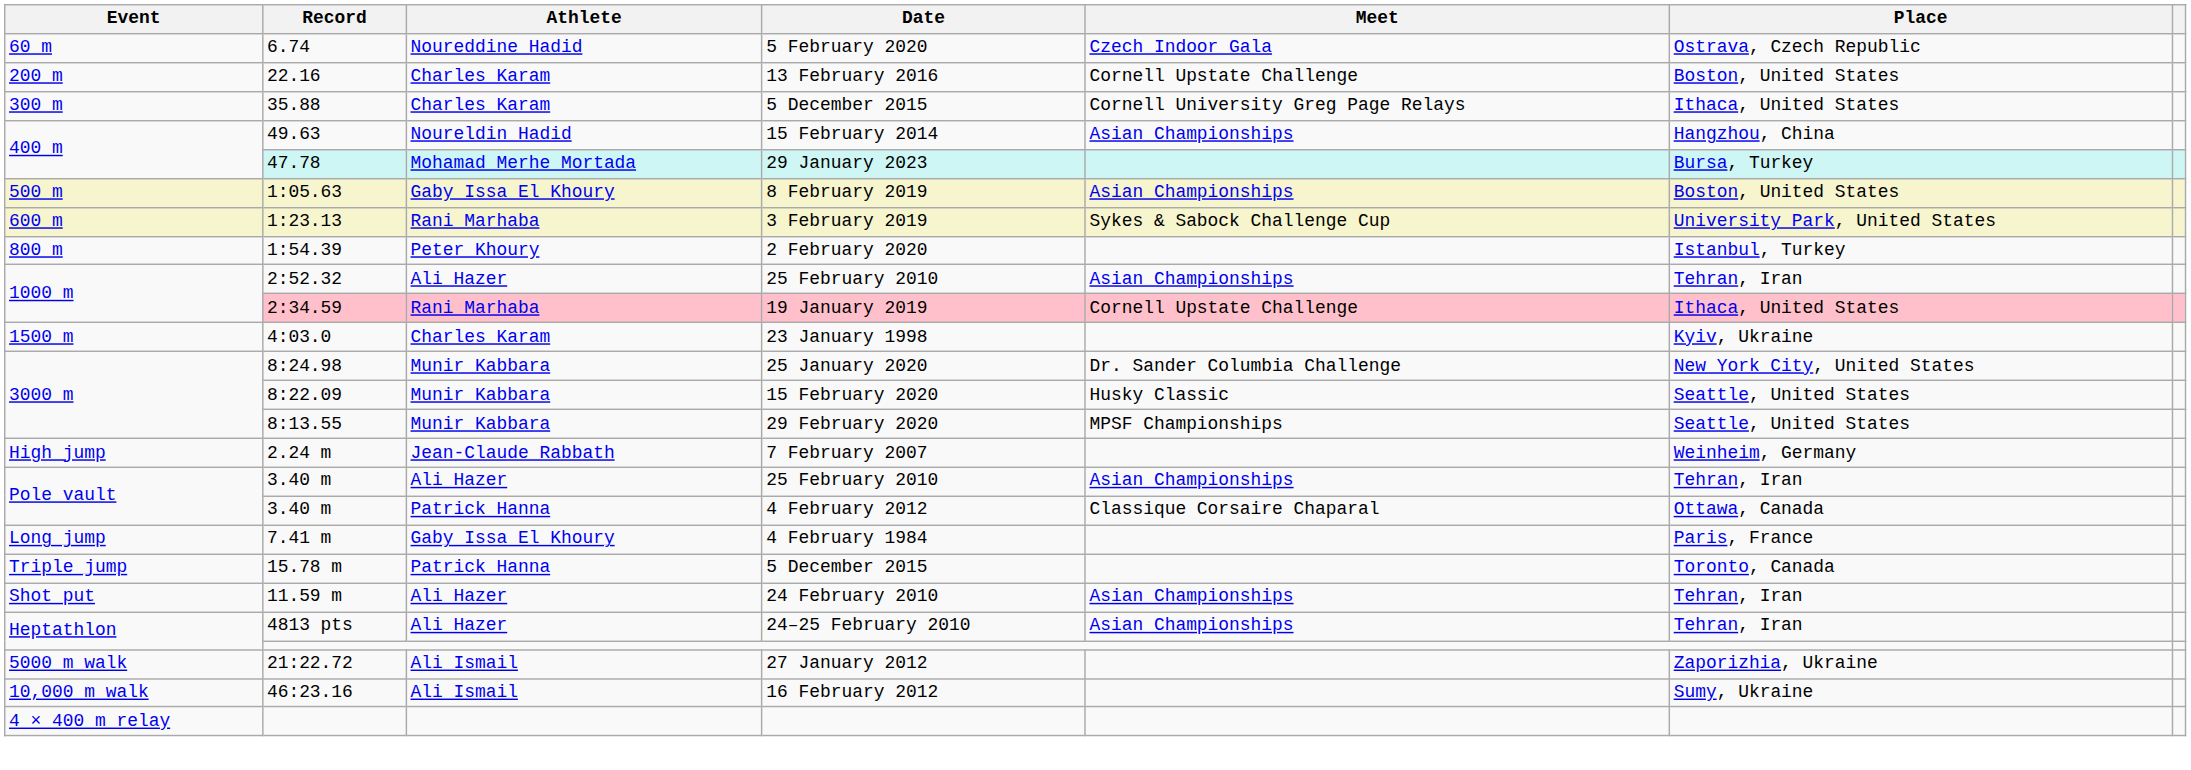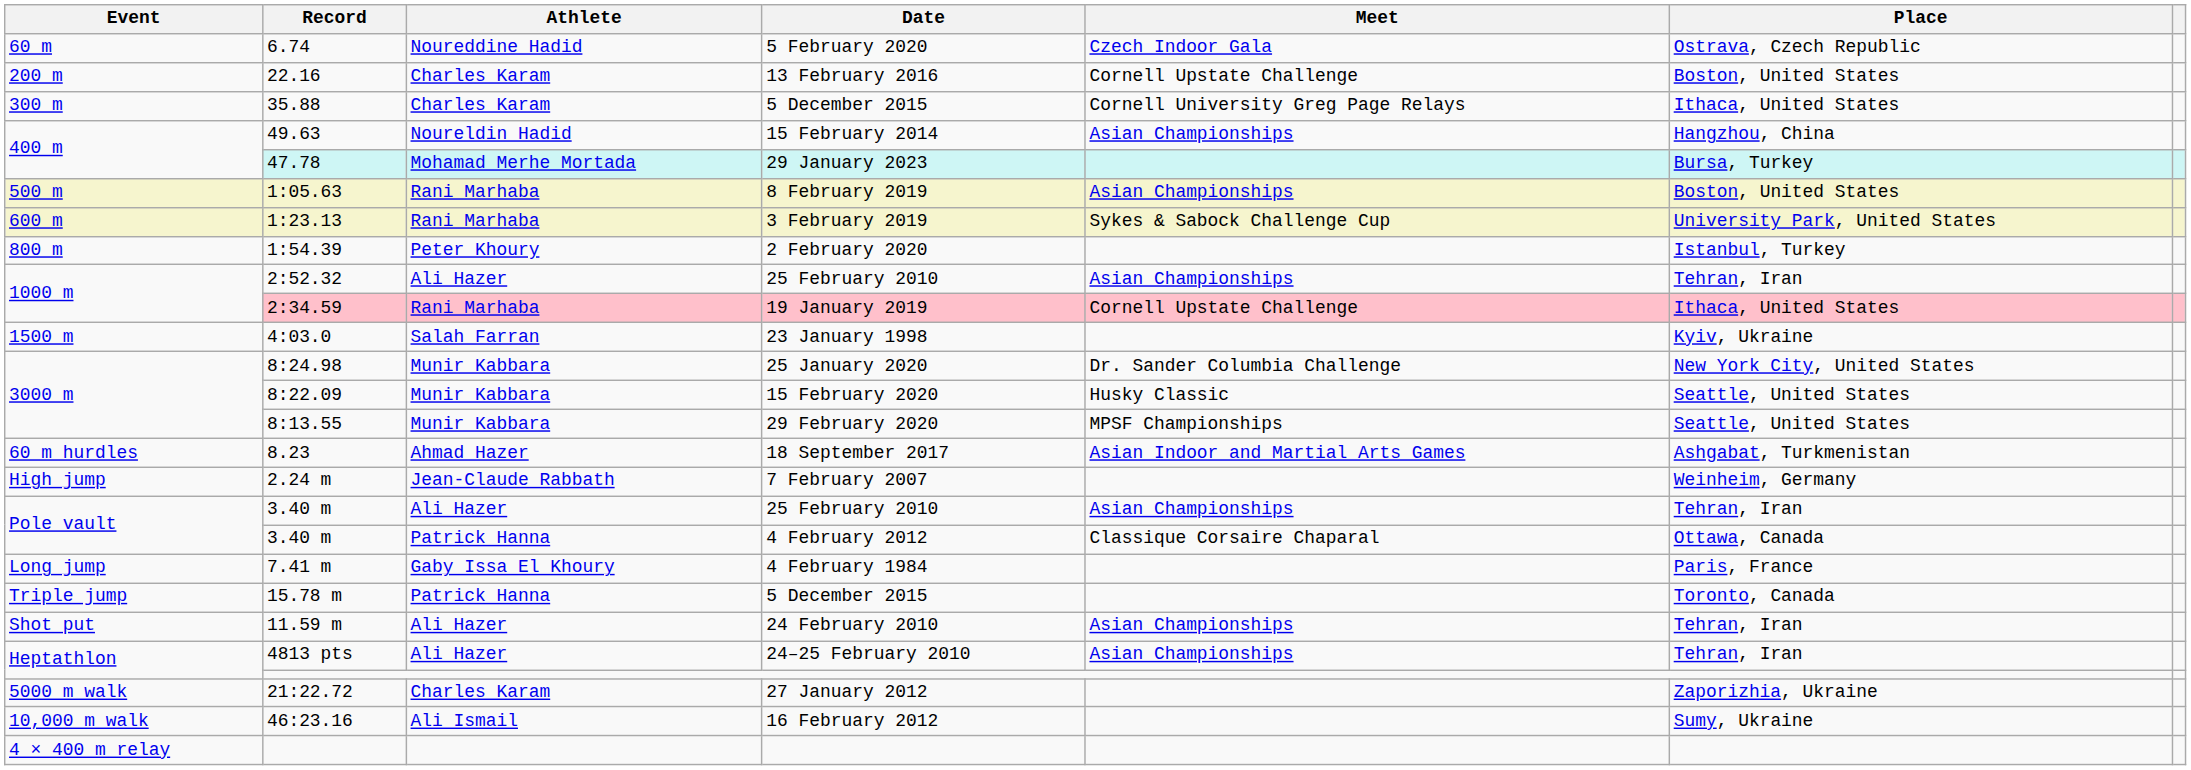1:05.63 | Athlete: Gaby Issa El Khoury -> Rani Marhaba
4:03.0 | Athlete: Charles Karam -> Salah Farran
+ row: 60 m hurdles | 8.23 | Ahmad Hazer | 18 September 2017 | Asian Indoor and Martial Arts Games | Ashgabat, Turkmenistan
21:22.72 | Athlete: Ali Ismail -> Charles Karam
